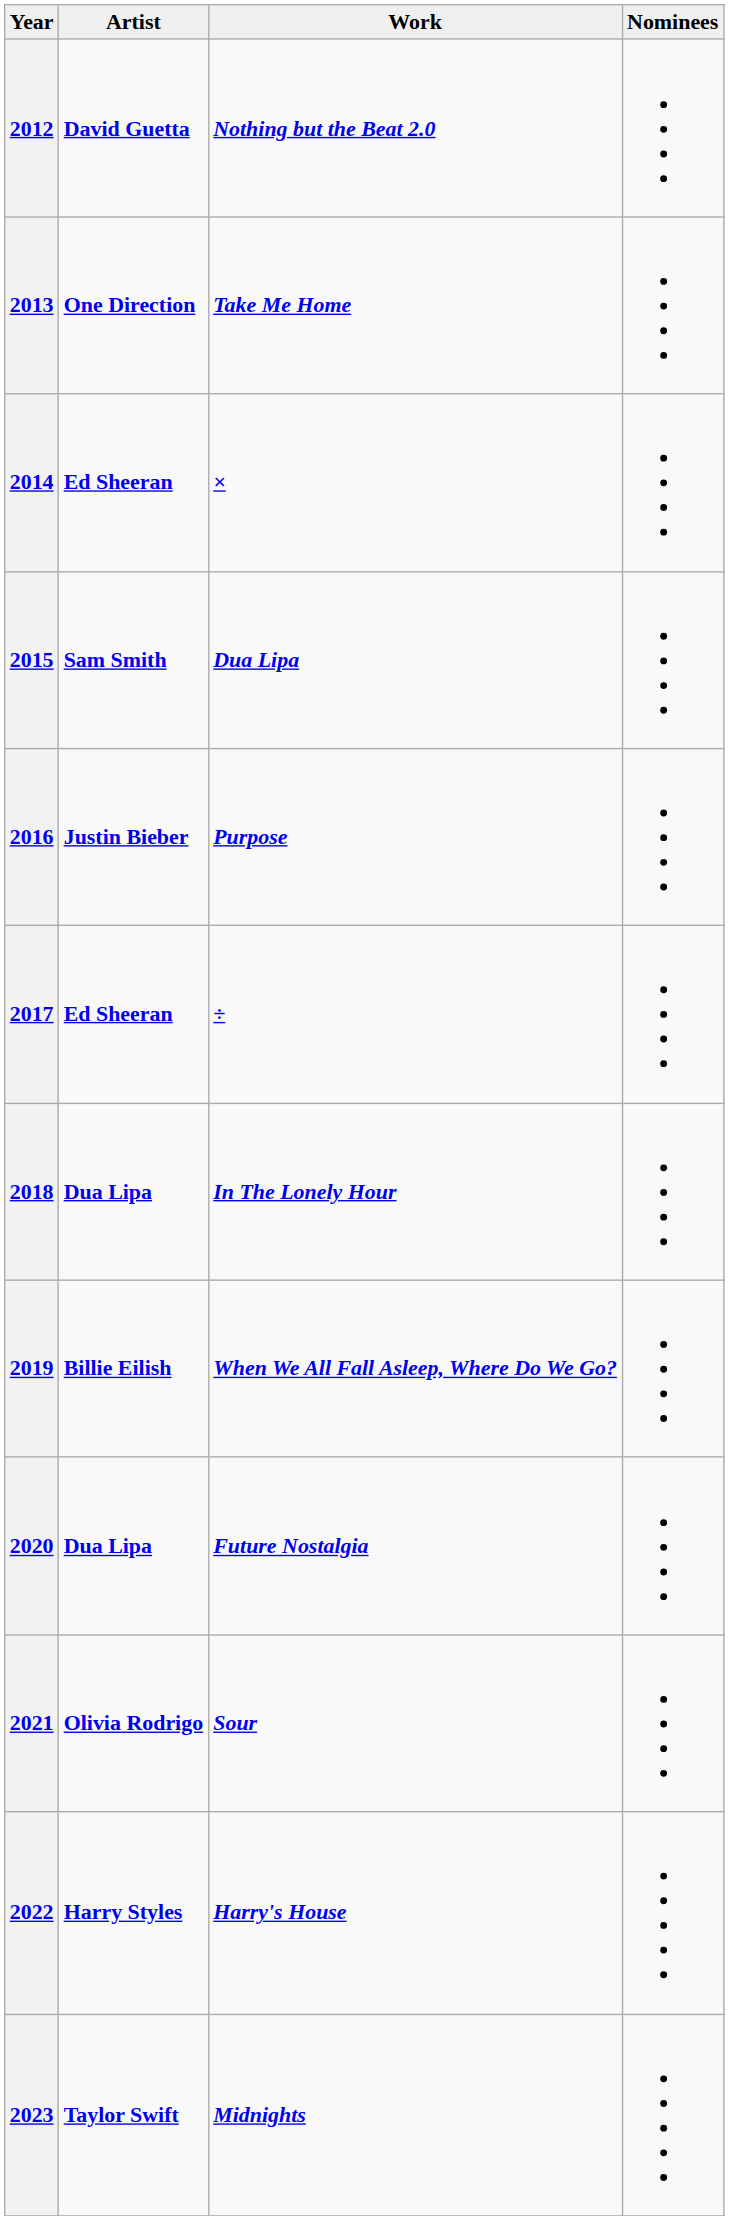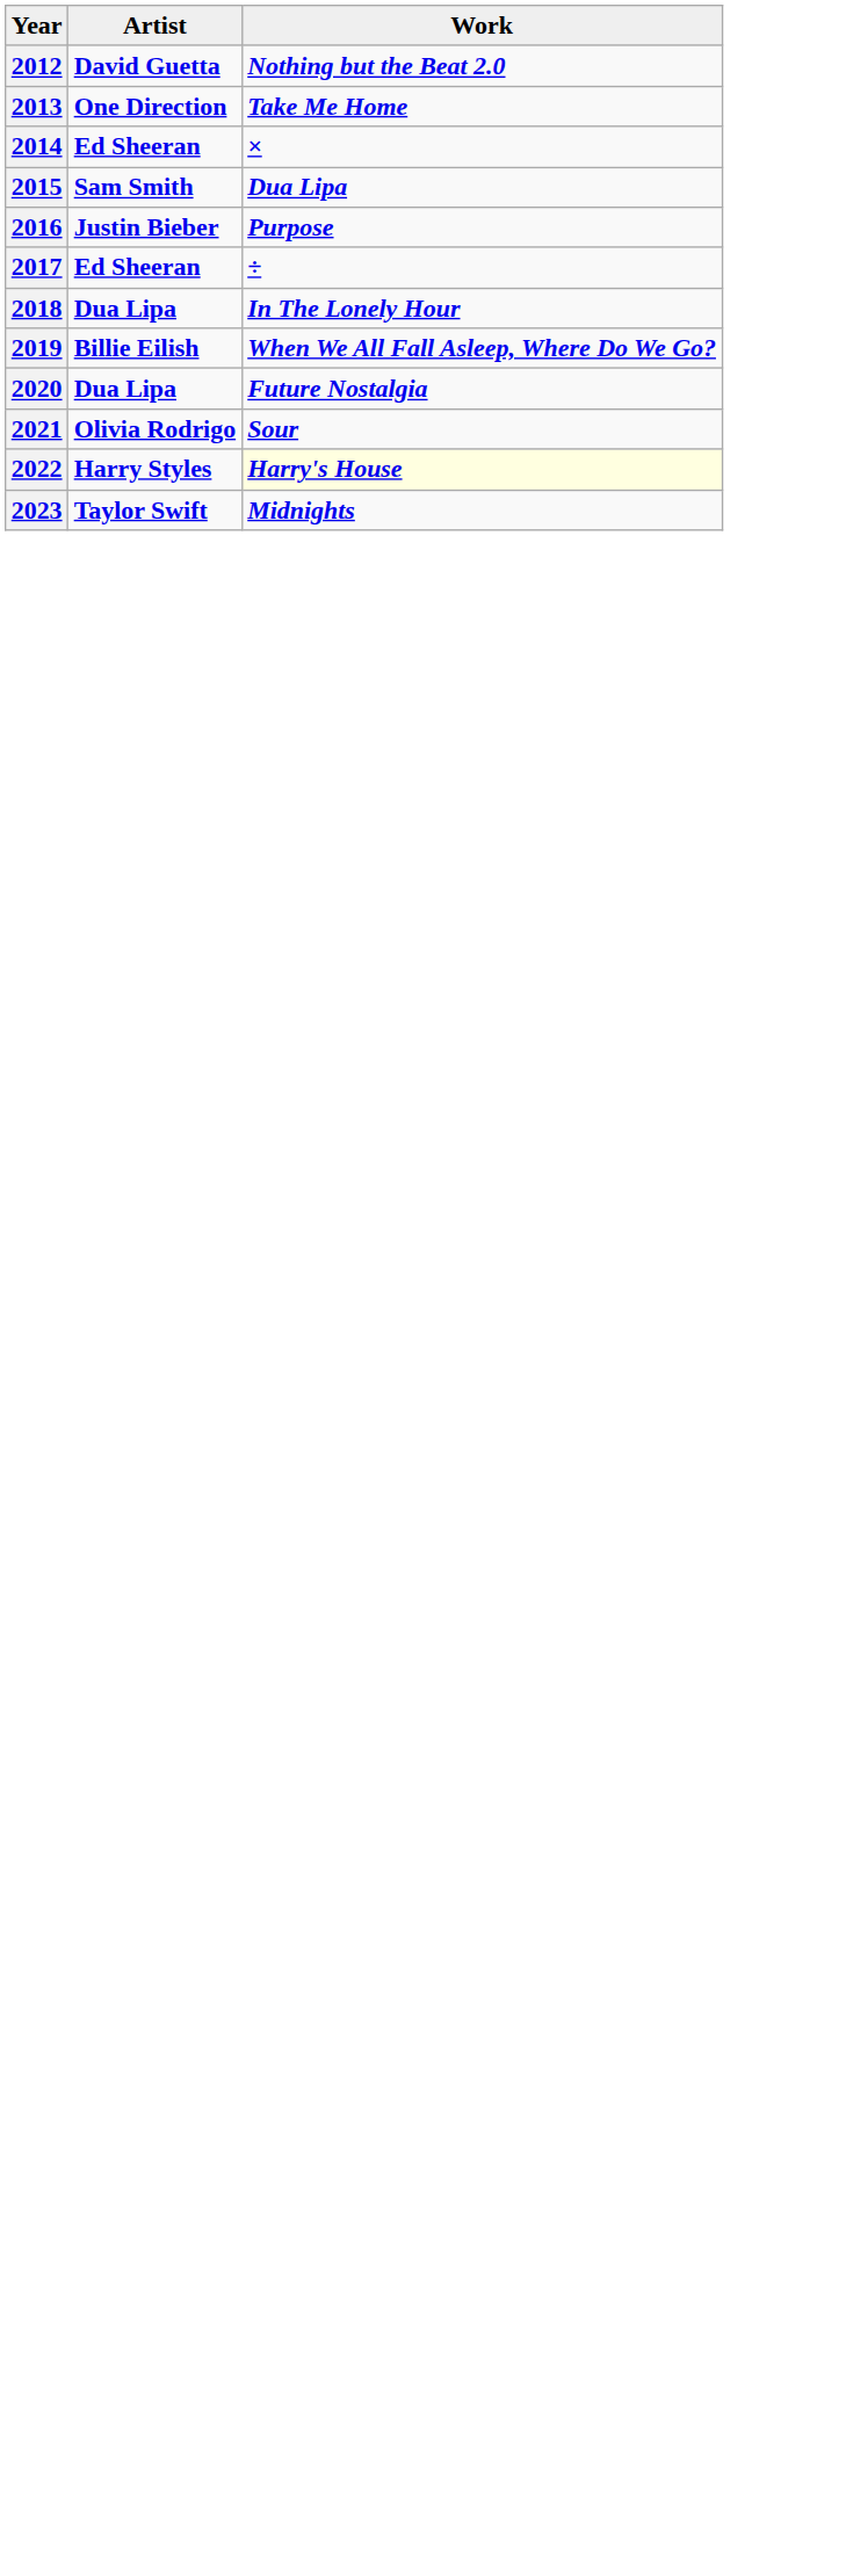- column: Nominees
2022 | Work: no background -> lightyellow background
